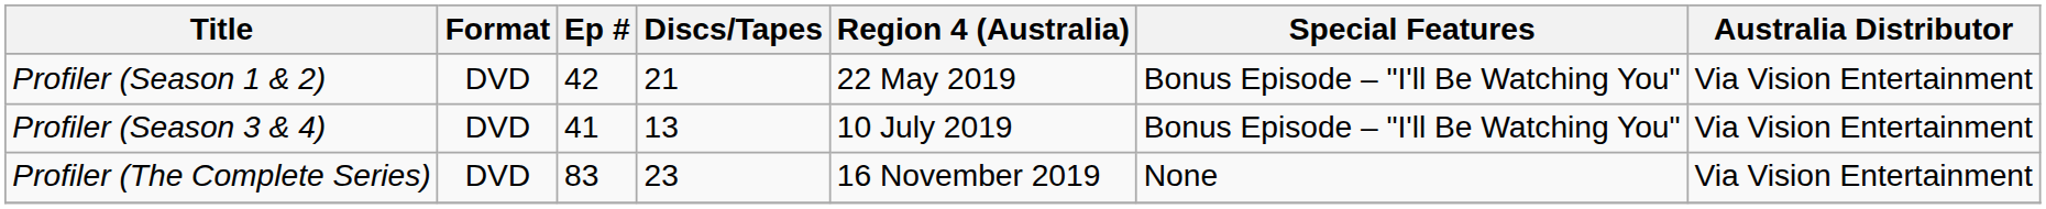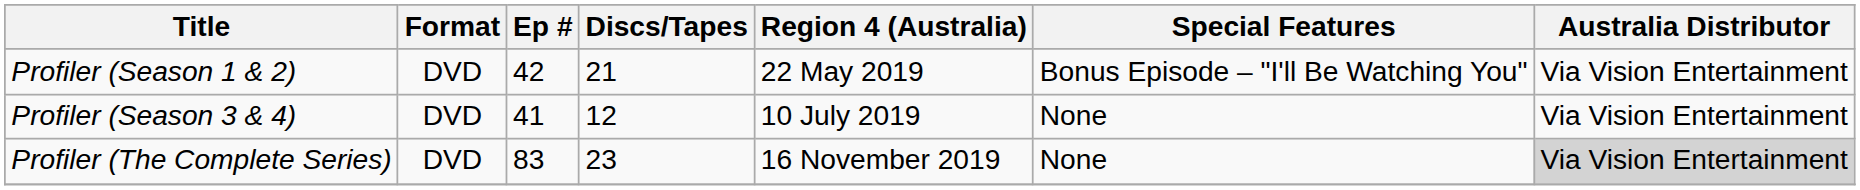Profiler (Season 3 & 4) | Discs/Tapes: 13 -> 12
Profiler (Season 3 & 4) | Special Features: Bonus Episode – "I'll Be Watching You" -> None
Profiler (The Complete Series) | Australia Distributor: no background -> lightgrey background
